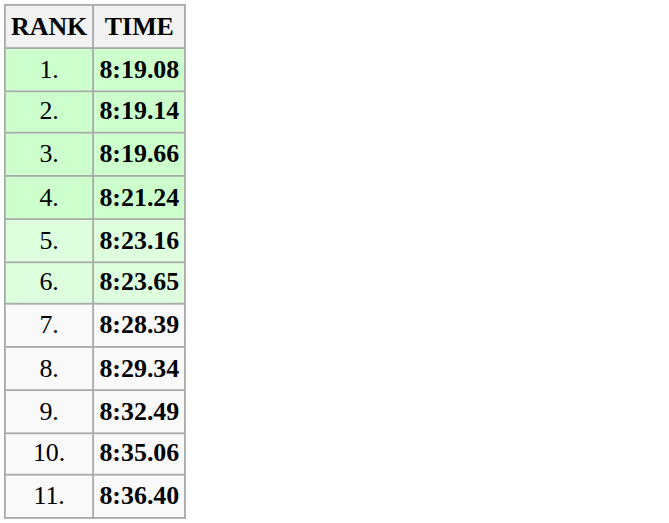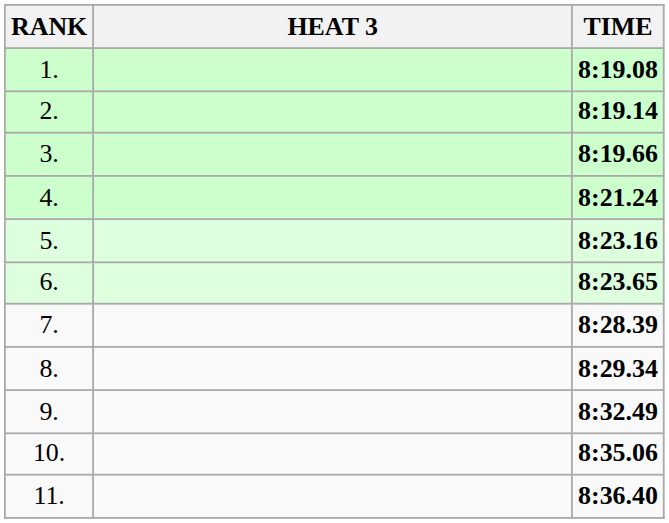+ column: HEAT 3
